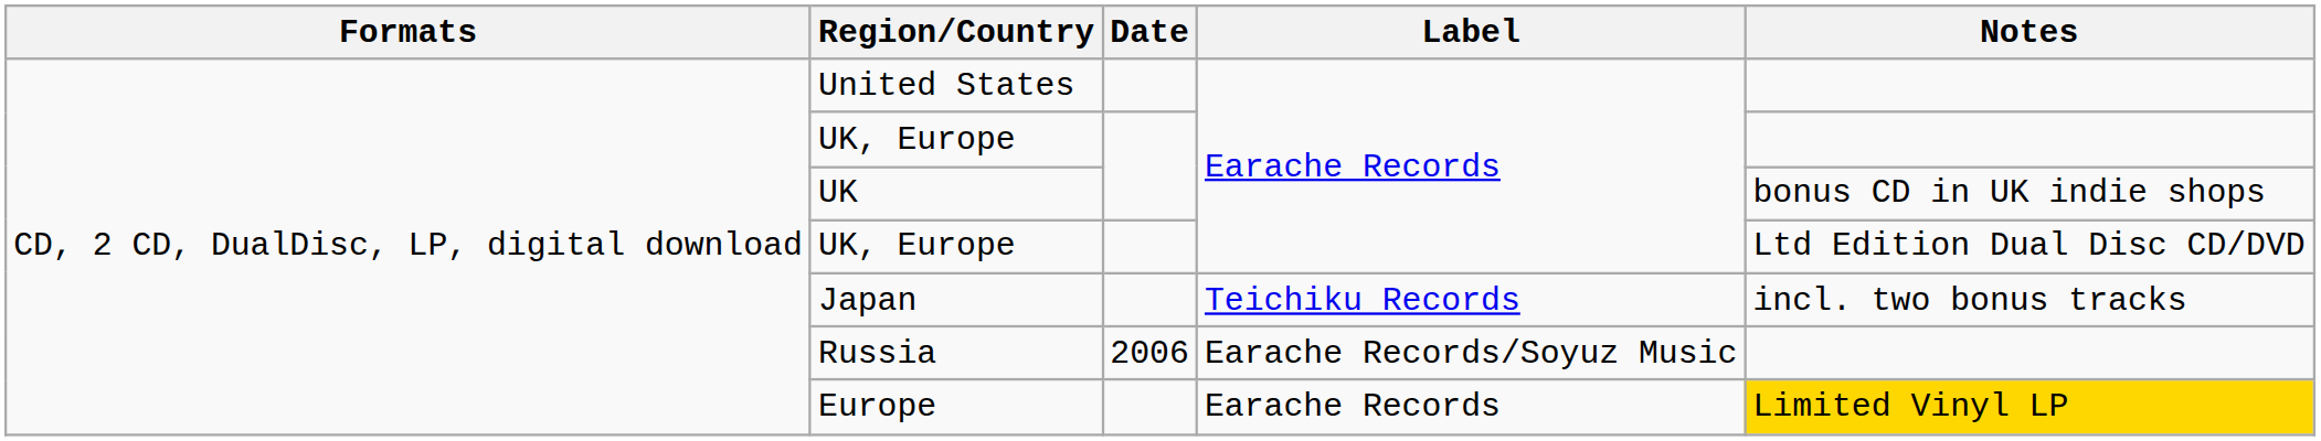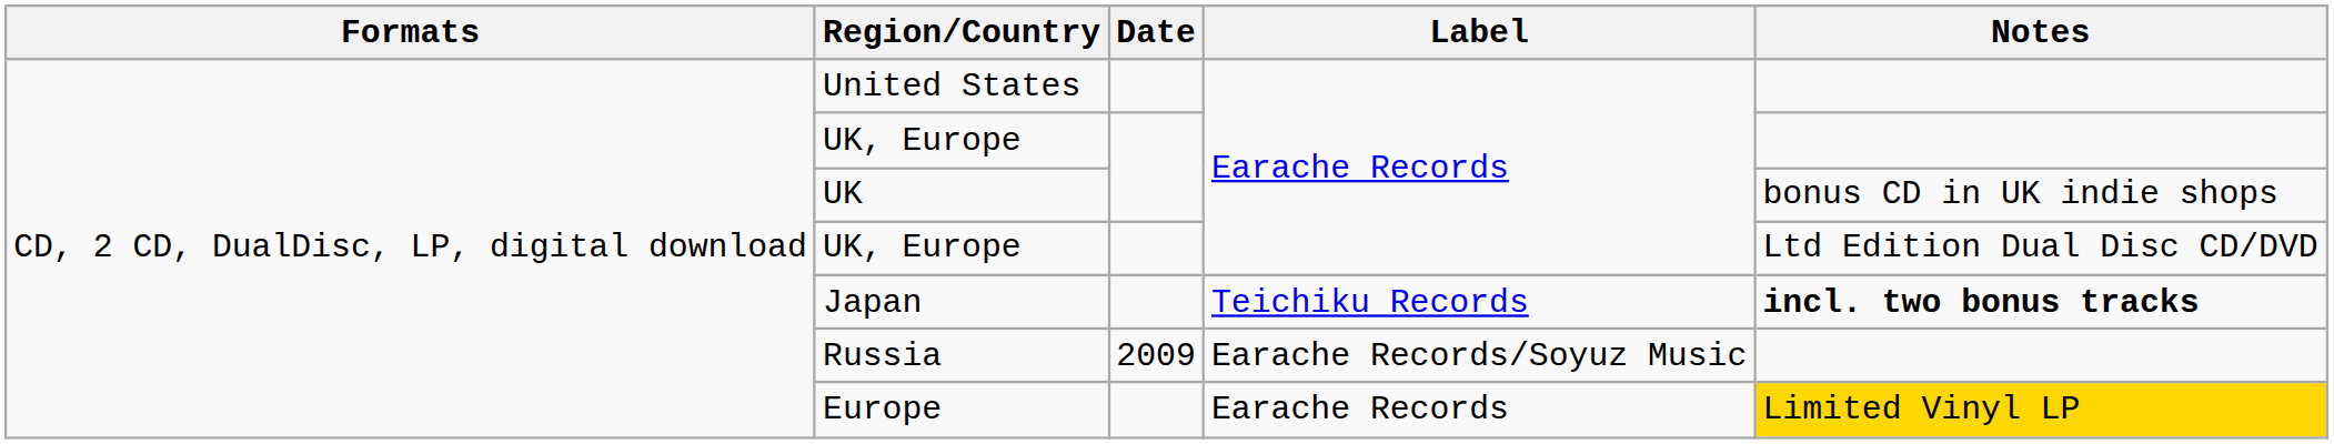Japan | Notes: normal -> bold
Russia | Date: 2006 -> 2009
